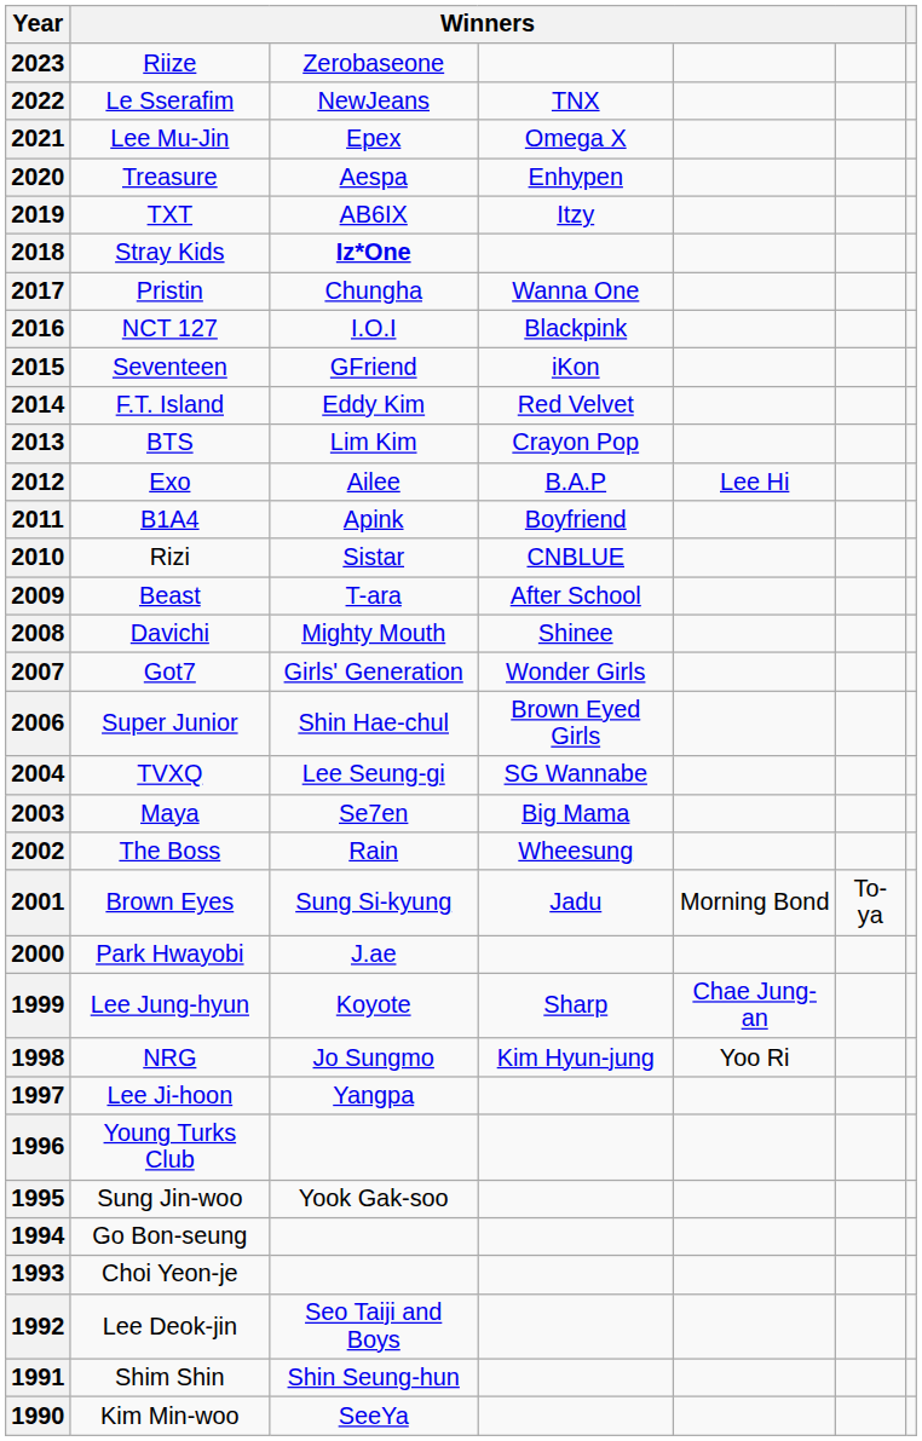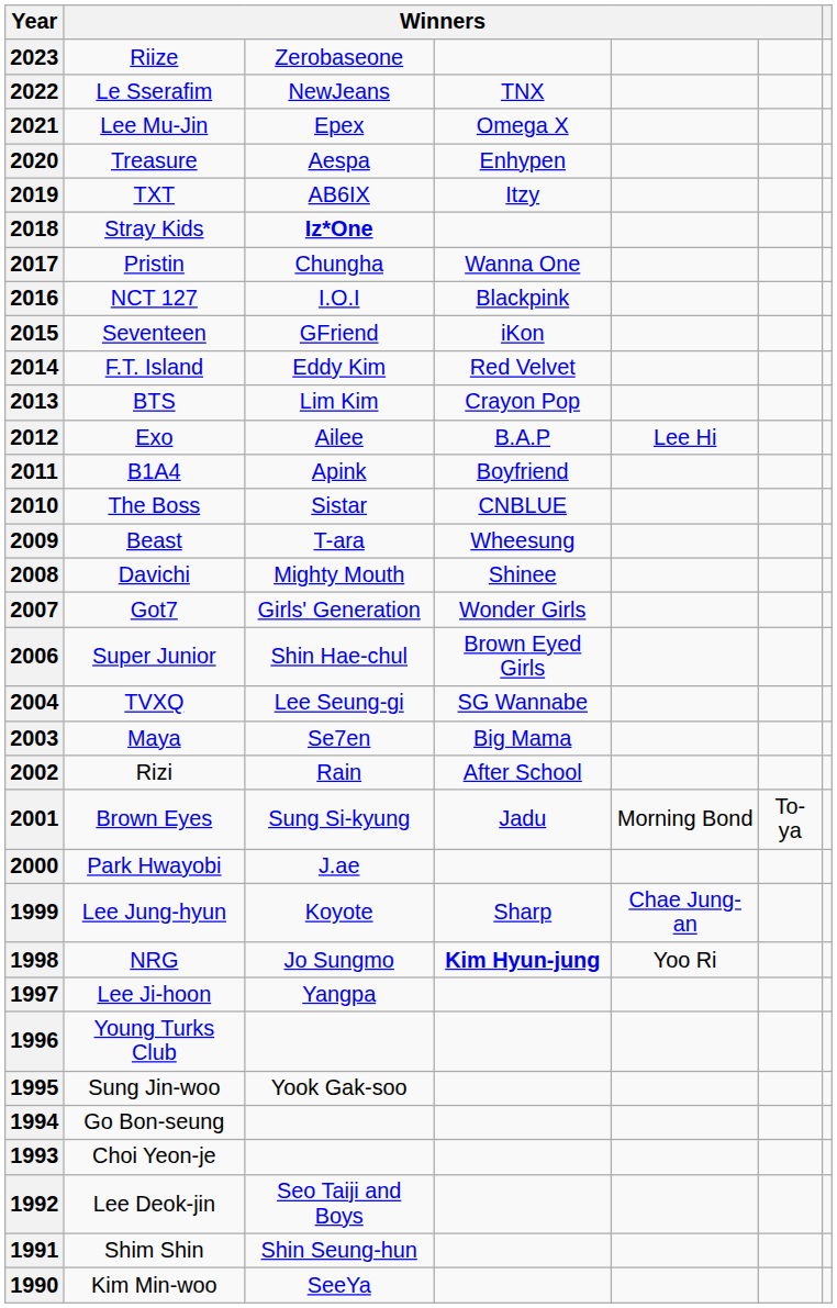2010 | column 2: Rizi -> The Boss
2009 | column 4: After School -> Wheesung
2002 | column 2: The Boss -> Rizi
2002 | column 4: Wheesung -> After School
1998 | column 4: normal -> bold
